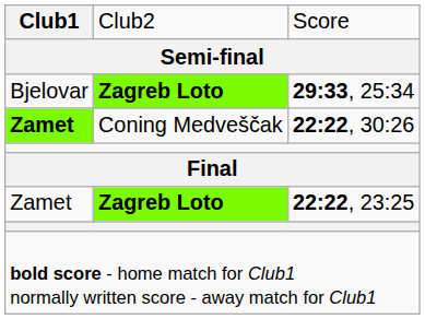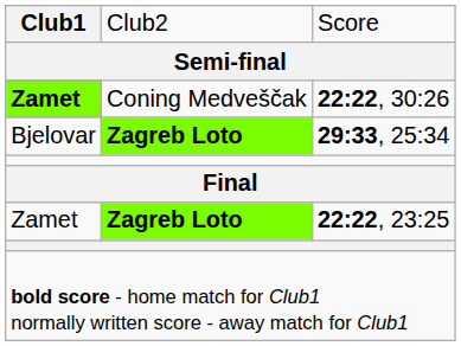rows swapped: 29:33, 25:34 <-> 22:22, 30:26
